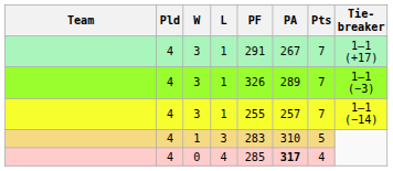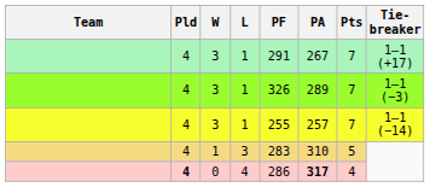0 | Pld: normal -> bold
0 | PF: 285 -> 286
